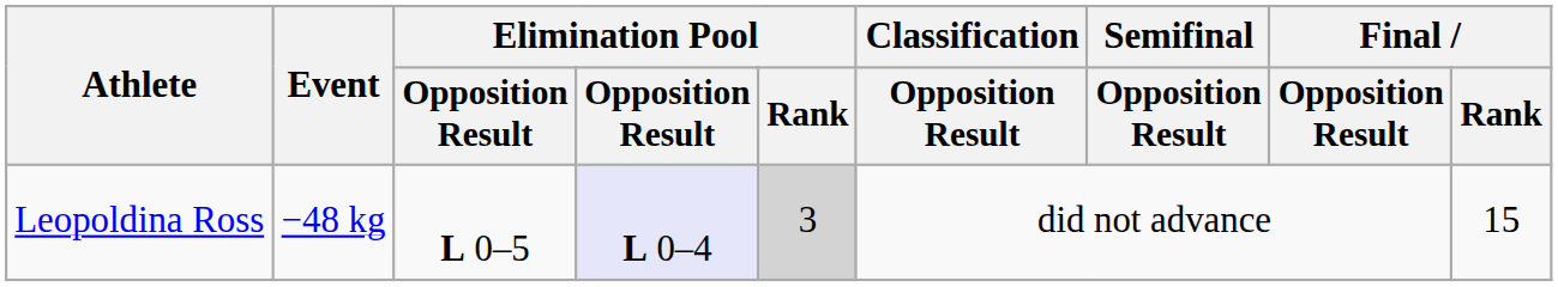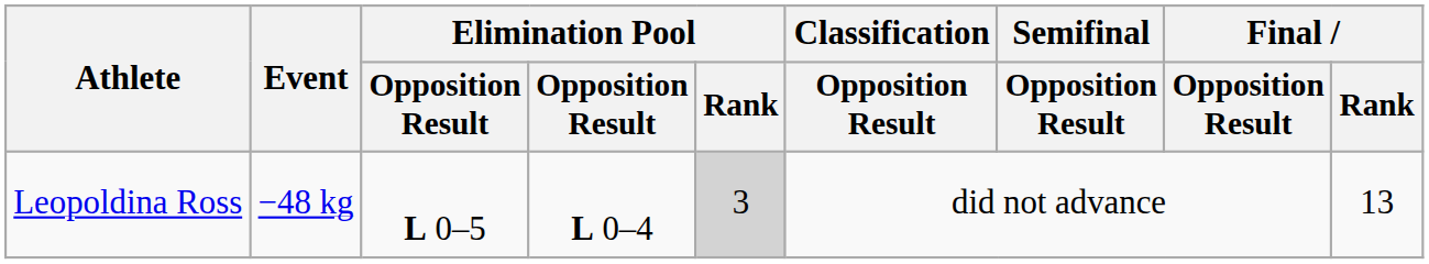Leopoldina Ross | column 4: lavender background -> no background
Leopoldina Ross | Final / Rank: 15 -> 13
